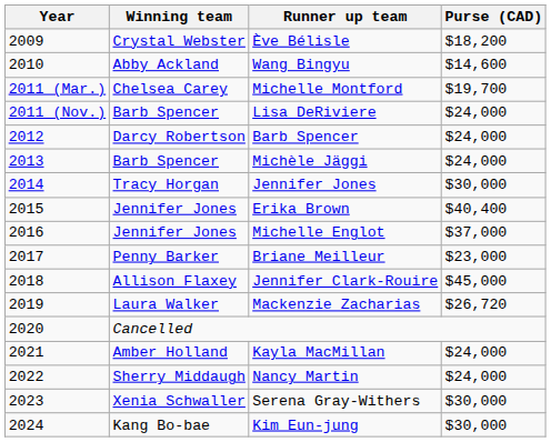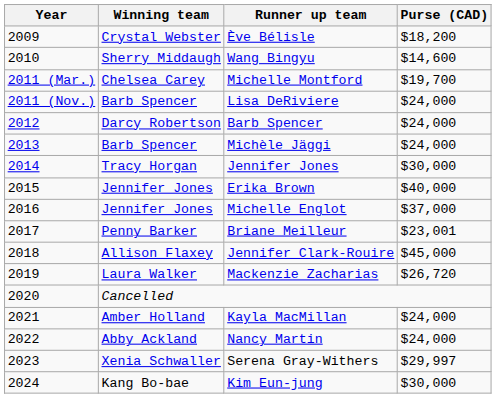Wang Bingyu | Winning team: Abby Ackland -> Sherry Middaugh
Erika Brown | Purse (CAD): $40,400 -> $40,000
Briane Meilleur | Purse (CAD): $23,000 -> $23,001
Nancy Martin | Winning team: Sherry Middaugh -> Abby Ackland
Serena Gray-Withers | Purse (CAD): $30,000 -> $29,997
